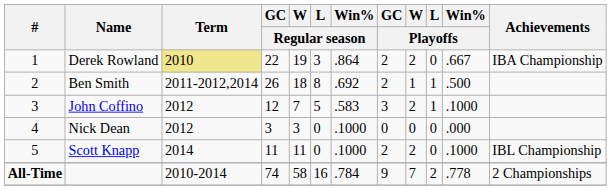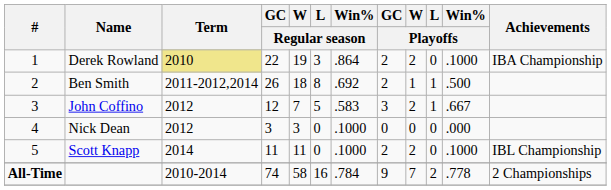Derek Rowland | Win% / Playoffs: .667 -> .1000
John Coffino | Win% / Playoffs: .1000 -> .667
